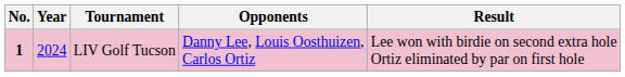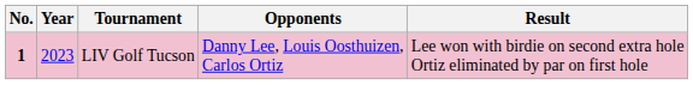LIV Golf Tucson | Year: 2024 -> 2023
